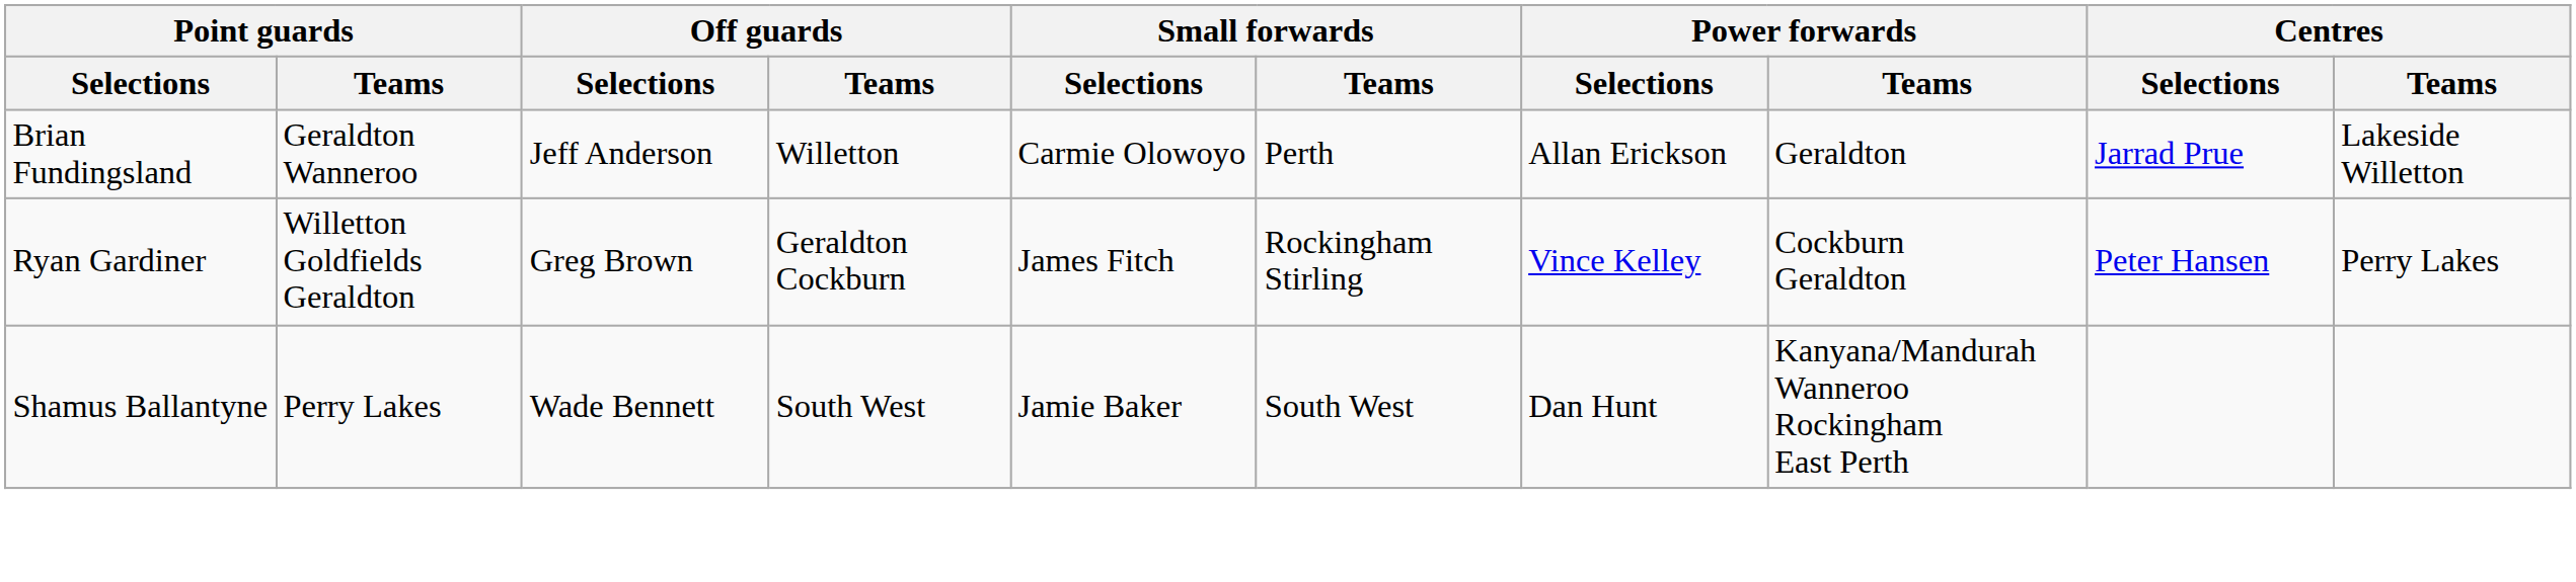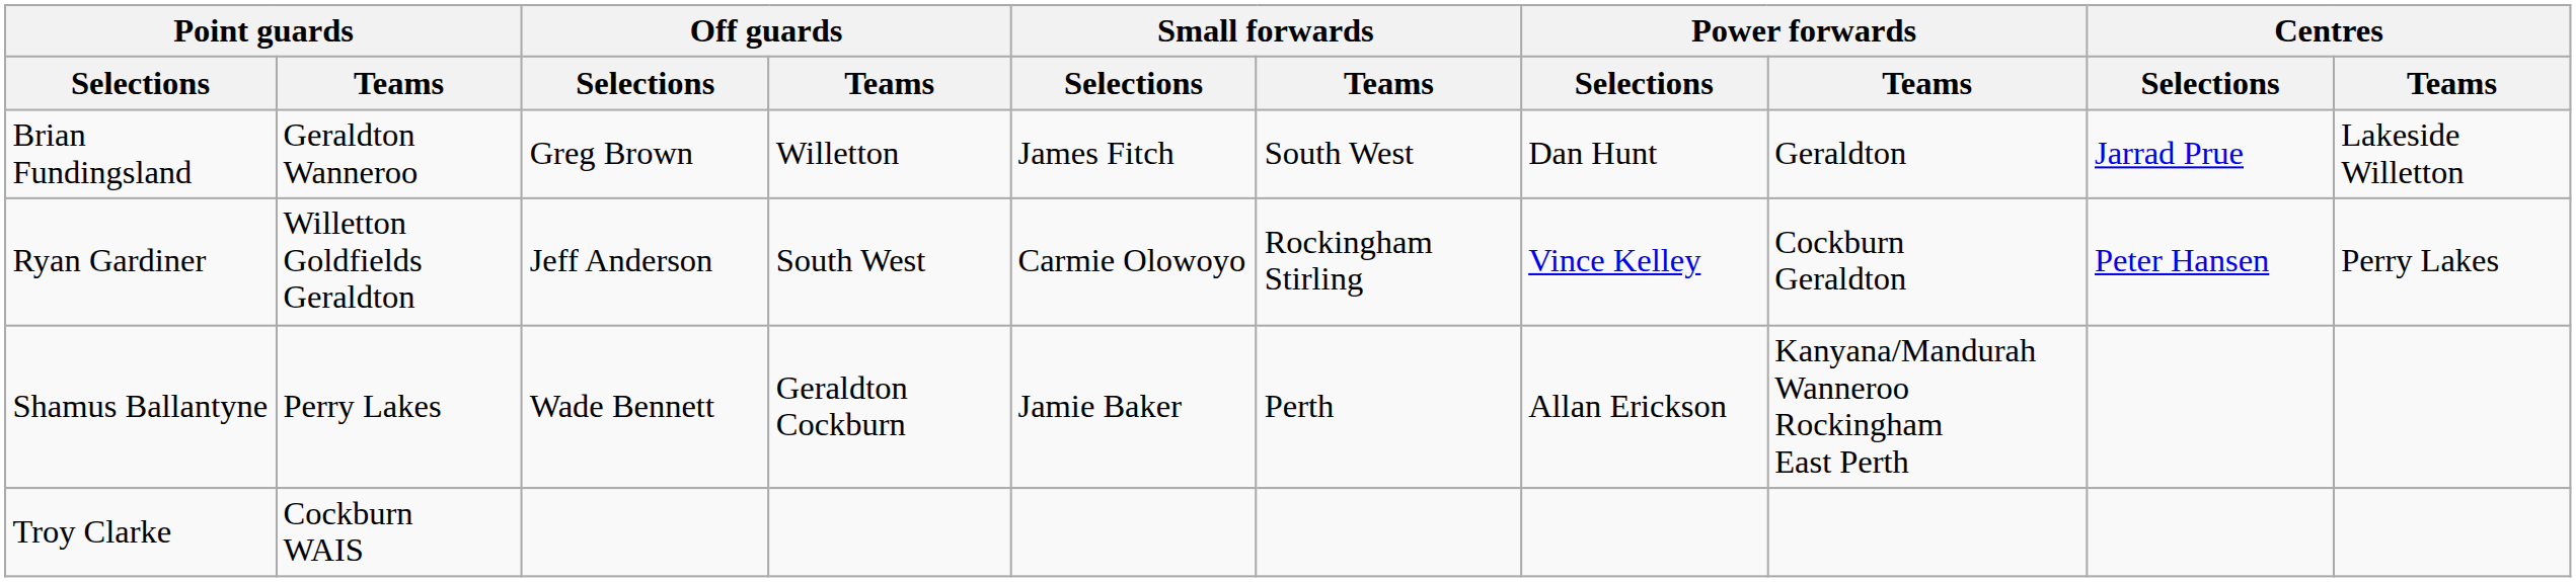Brian Fundingsland | Off guards / Selections: Jeff Anderson -> Greg Brown
Brian Fundingsland | Small forwards / Selections: Carmie Olowoyo -> James Fitch
Brian Fundingsland | Small forwards / Teams: Perth -> South West
Brian Fundingsland | Power forwards / Selections: Allan Erickson -> Dan Hunt
Ryan Gardiner | Off guards / Selections: Greg Brown -> Jeff Anderson
Ryan Gardiner | Off guards / Teams: Geraldton Cockburn -> South West
Ryan Gardiner | Small forwards / Selections: James Fitch -> Carmie Olowoyo
Shamus Ballantyne | Off guards / Teams: South West -> Geraldton Cockburn
Shamus Ballantyne | Small forwards / Teams: South West -> Perth
Shamus Ballantyne | Power forwards / Selections: Dan Hunt -> Allan Erickson
+ row: Troy Clarke | Cockburn WAIS
